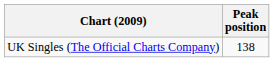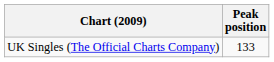UK Singles (The Official Charts Company) | Peak position: 138 -> 133
